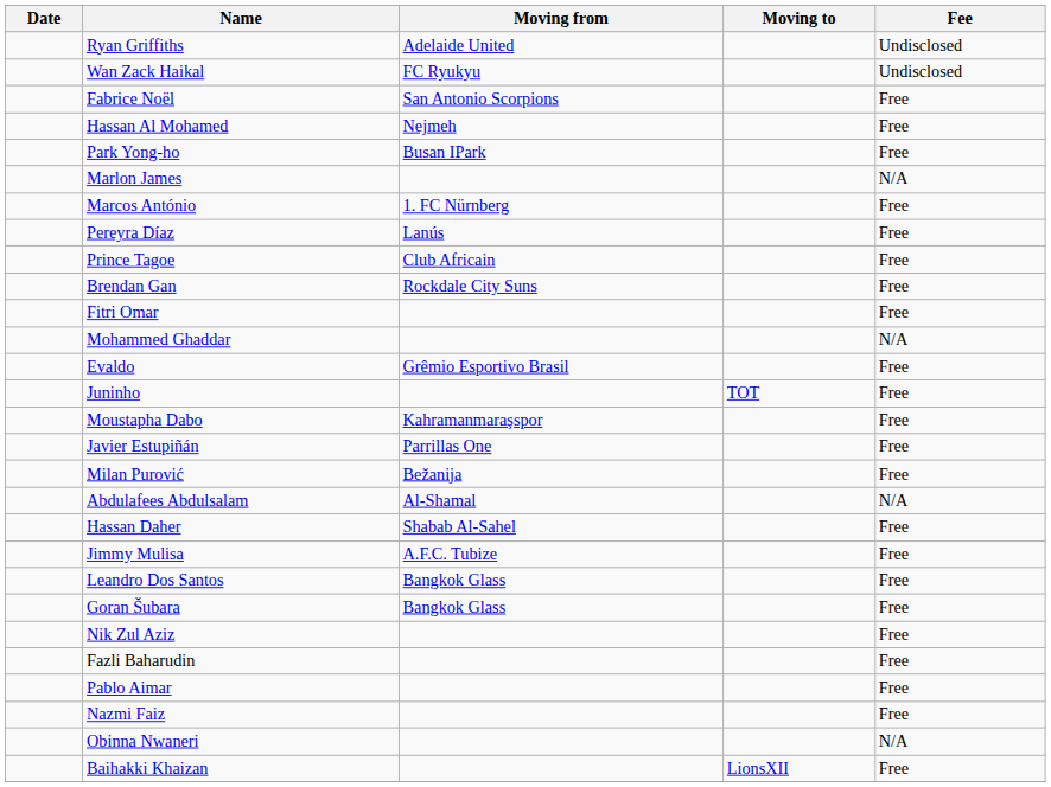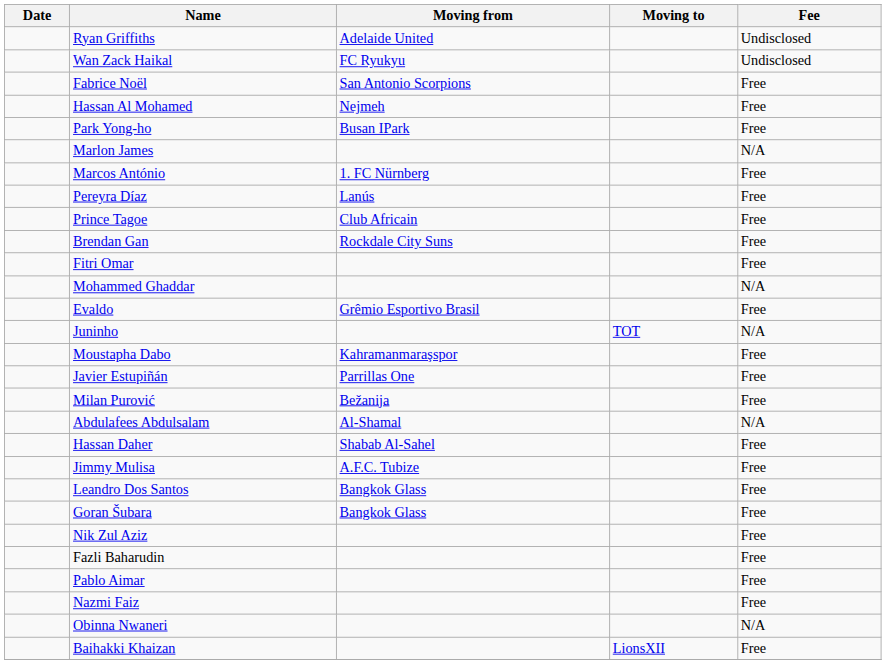Juninho | Fee: Free -> N/A
